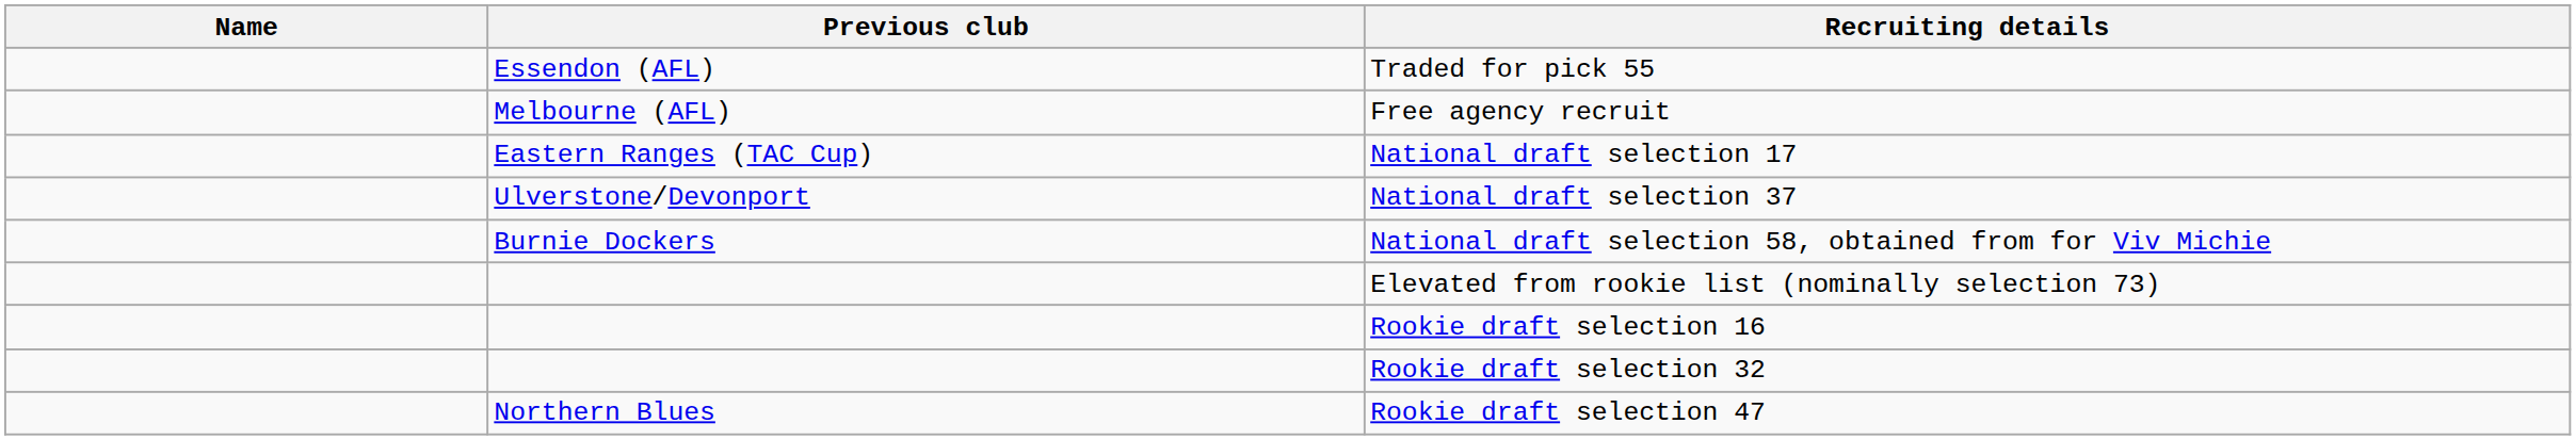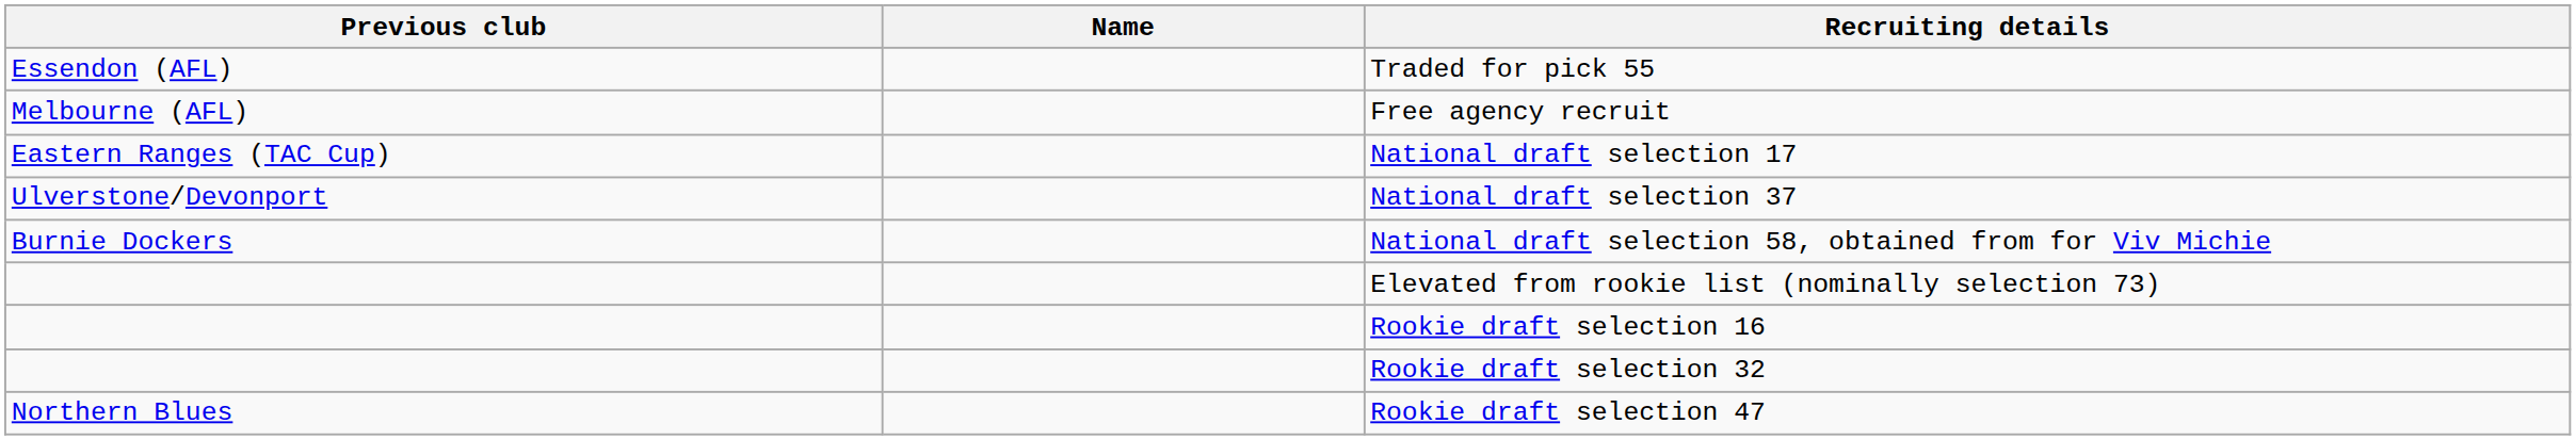columns swapped: Name <-> Previous club
